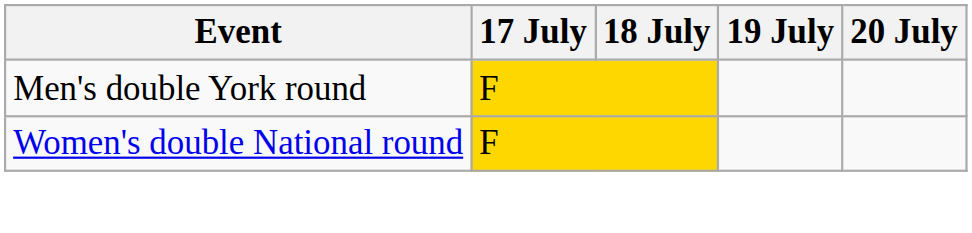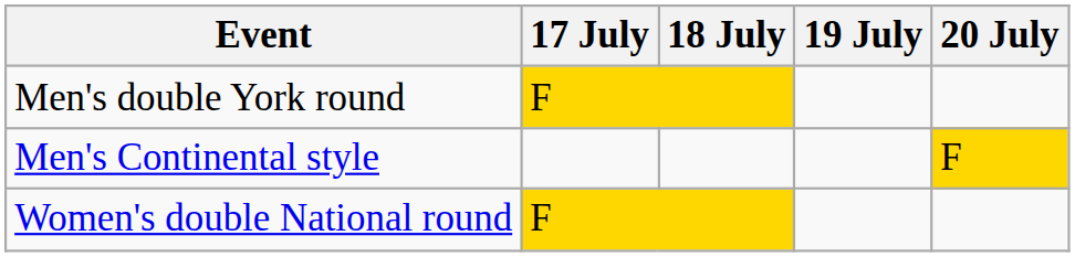+ row: Men's Continental style | F
